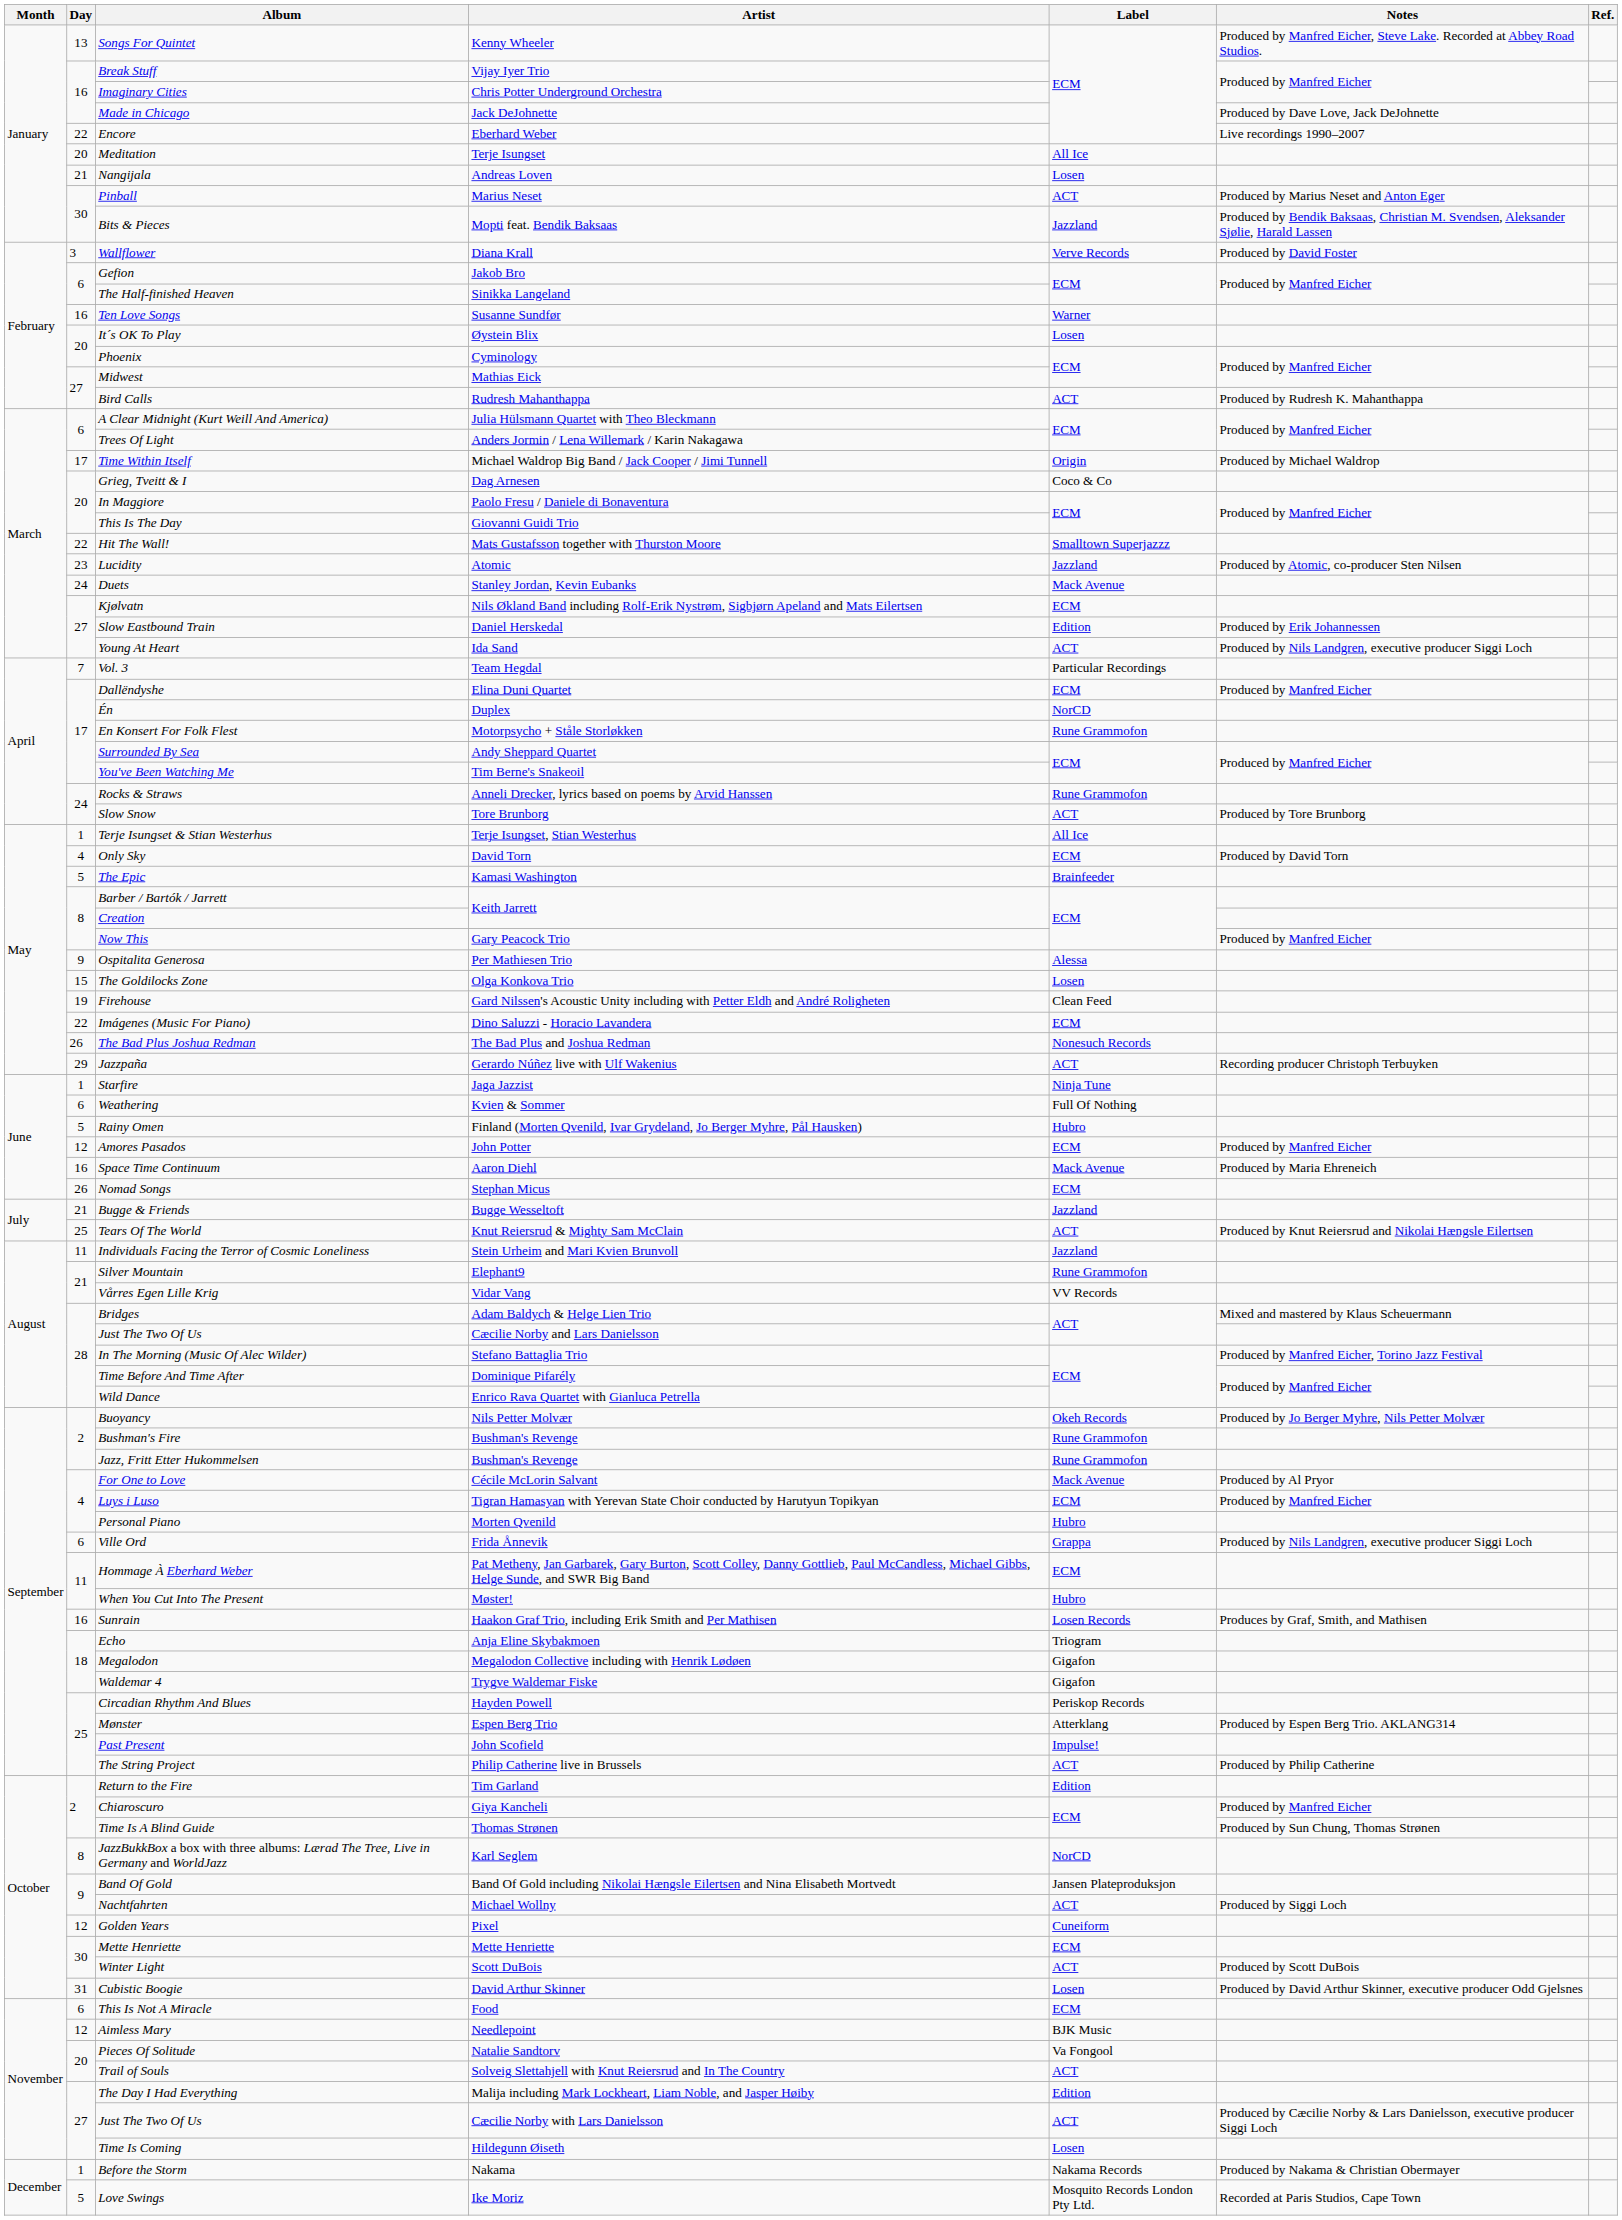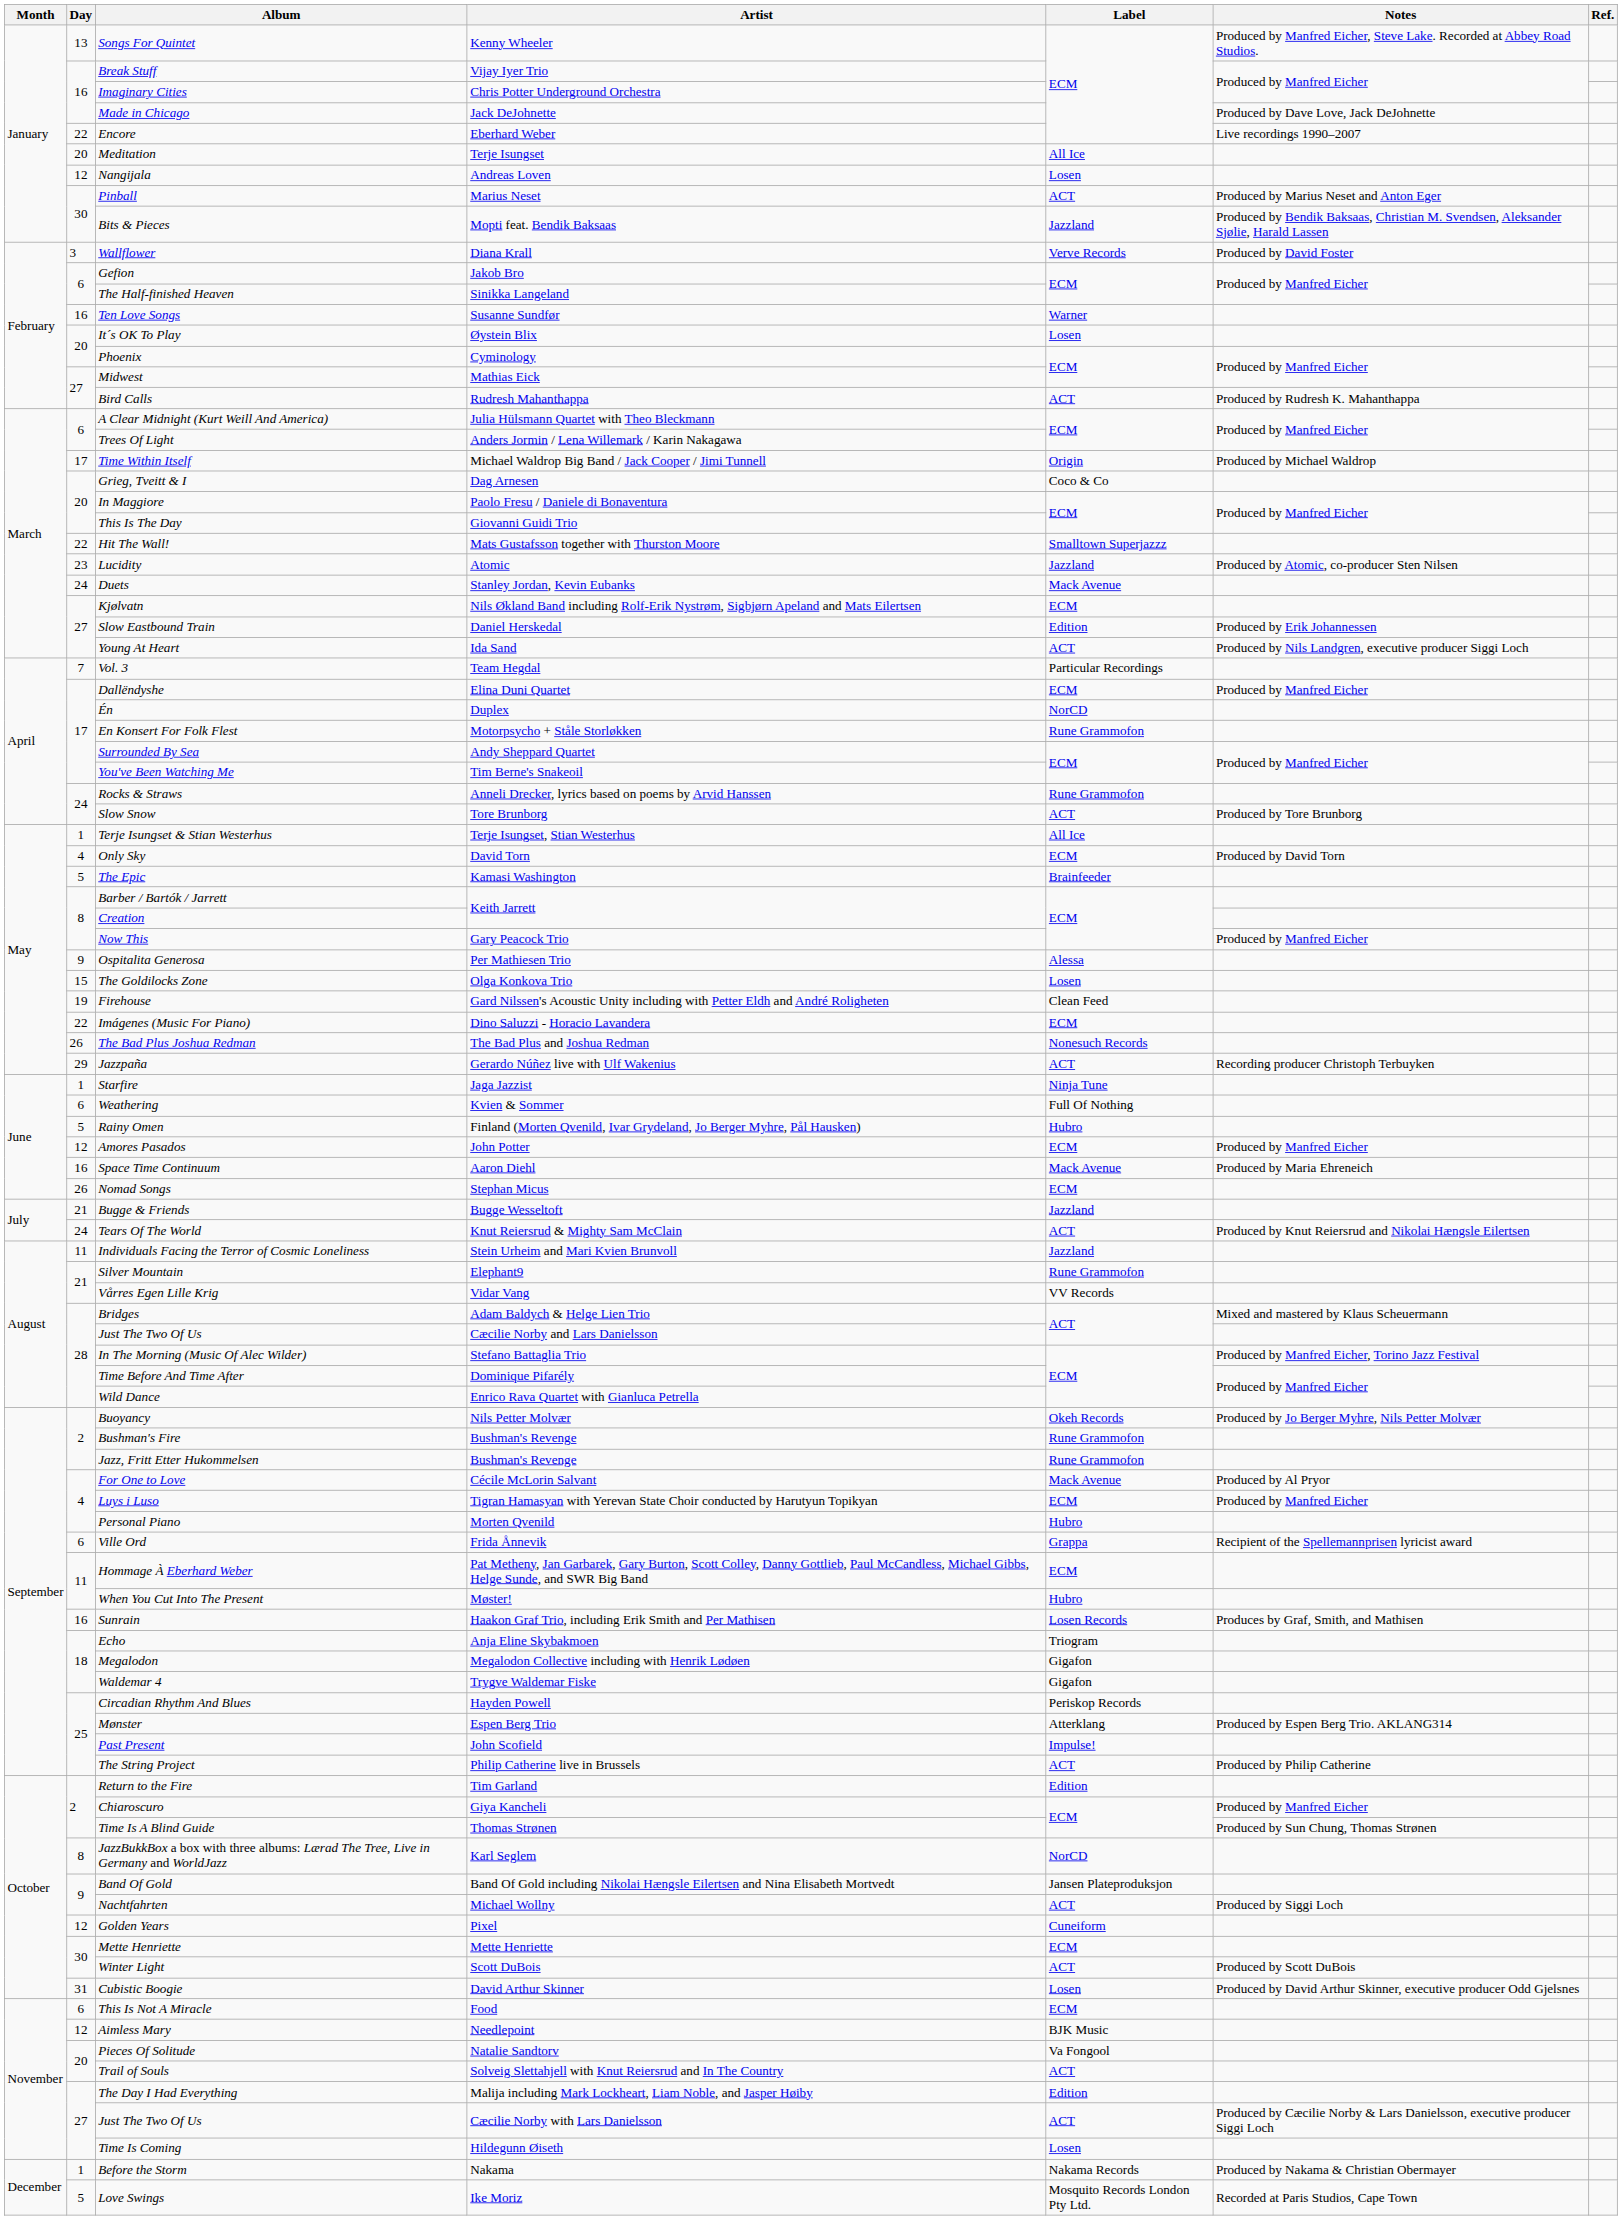Nangijala | Day: 21 -> 12
Tears Of The World | Day: 25 -> 24
Ville Ord | Notes: Produced by Nils Landgren, executive producer Siggi Loch -> Recipient of the Spellemannprisen lyricist award
